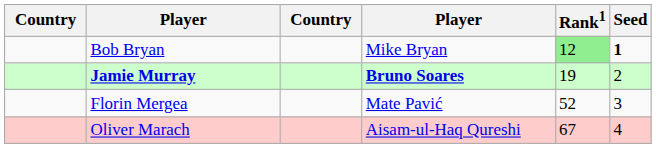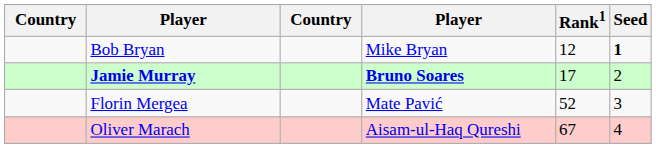Bob Bryan | Rank1: lightgreen background -> no background
Jamie Murray | Rank1: 19 -> 17
